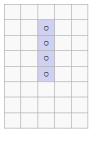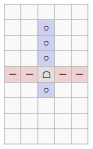+ row: ─ | ─ | ☖ | ─ | ─
